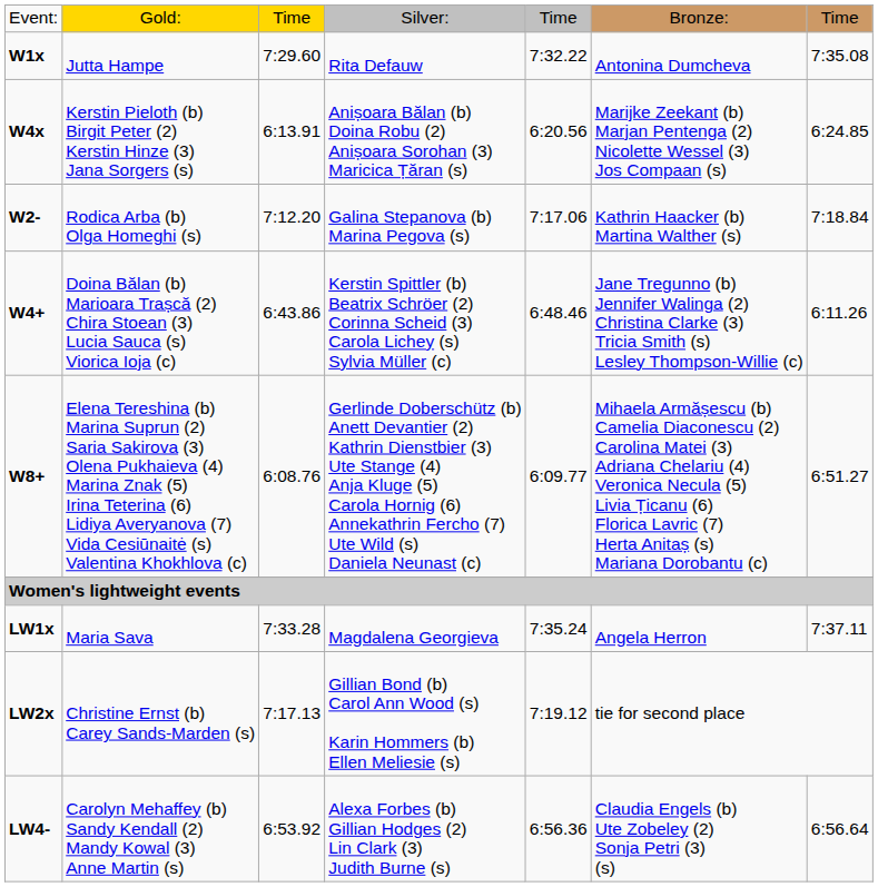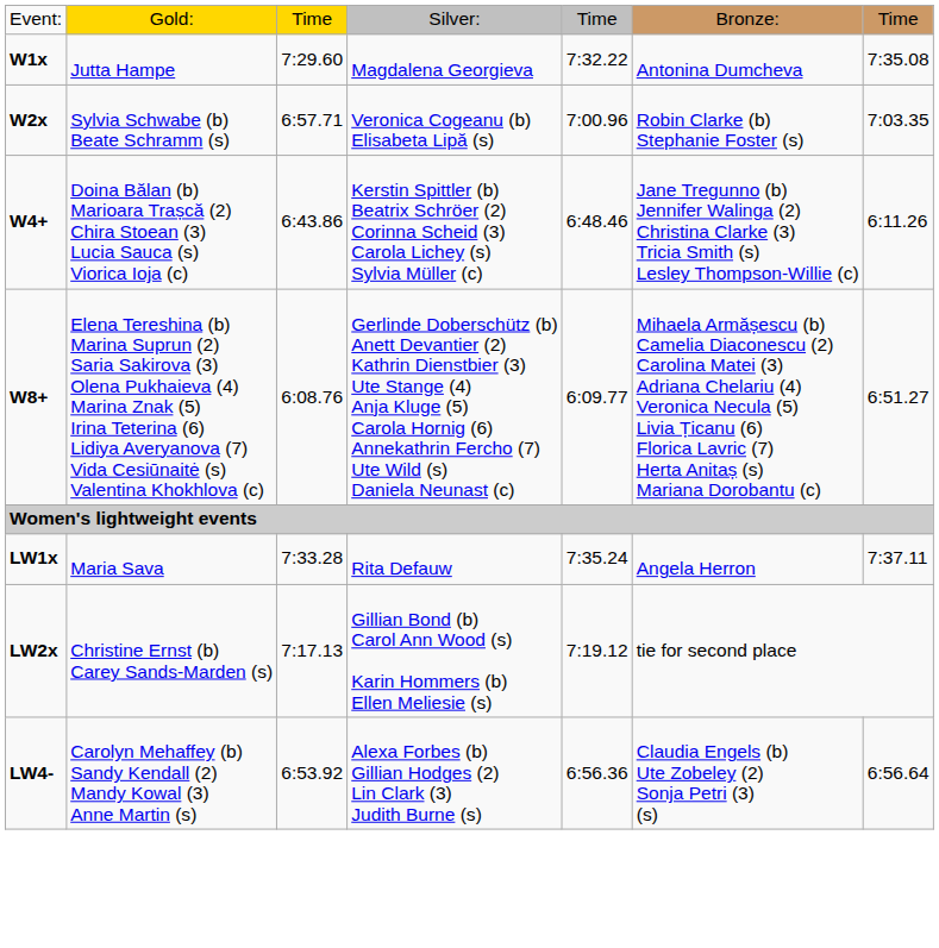W1x | column 4: Rita Defauw -> Magdalena Georgieva
+ row: W2x | Sylvia Schwabe (b) Beate Schramm (s) | 6:57.71 | Veronica Cogeanu (b) Elisabeta Lipă (s) | 7:00.96 | Robin Clarke (b) Stephanie Foster (s) | 7:03.35
- row: W4x | Kerstin Pieloth (b) Birgit Peter (2) Kerstin Hinze (3) Jana Sorgers (s) | 6:13.91 | Anișoara Bălan (b) Doina Robu (2) Anișoara Sorohan (3) Maricica Țăran (s) | 6:20.56 | Marijke Zeekant (b) Marjan Pentenga (2) Nicolette Wessel (3) Jos Compaan (s) | 6:24.85
- row: W2- | Rodica Arba (b) Olga Homeghi (s) | 7:12.20 | Galina Stepanova (b) Marina Pegova (s) | 7:17.06 | Kathrin Haacker (b) Martina Walther (s) | 7:18.84
LW1x | column 4: Magdalena Georgieva -> Rita Defauw
